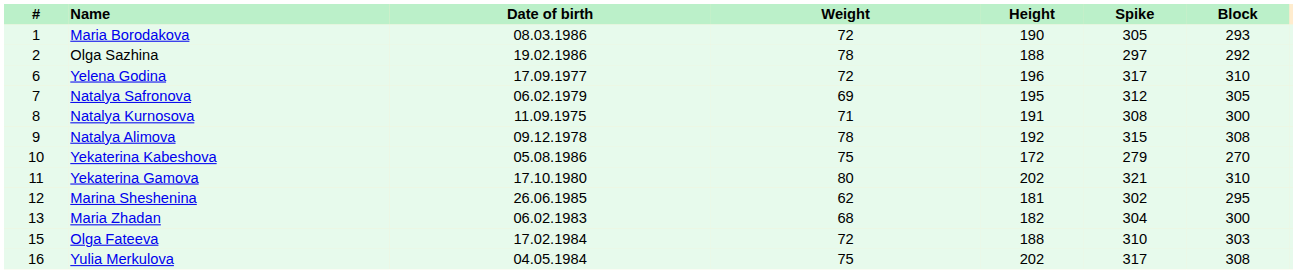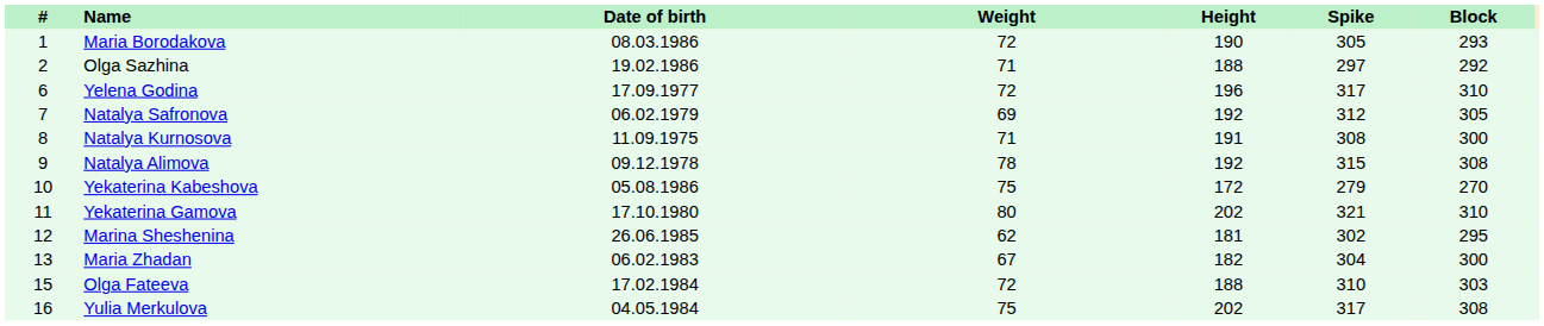Olga Sazhina | Weight: 78 -> 71
Natalya Safronova | Height: 195 -> 192
Maria Zhadan | Weight: 68 -> 67
